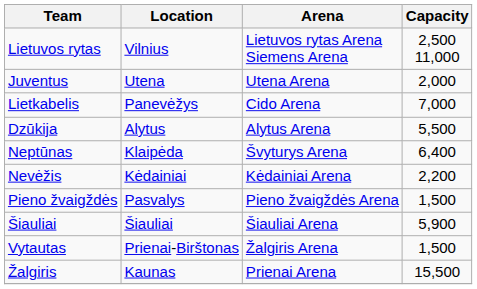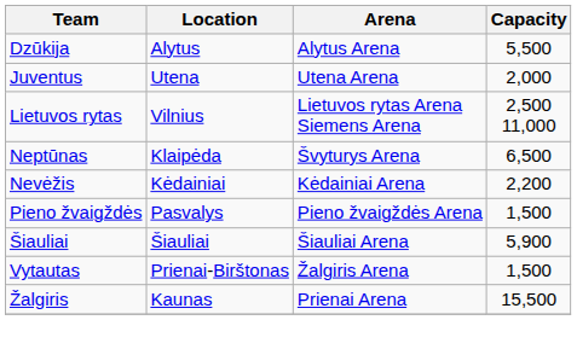rows swapped: Dzūkija <-> Lietuvos rytas
- row: Lietkabelis | Panevėžys | Cido Arena | 7,000
Neptūnas | Capacity: 6,400 -> 6,500
